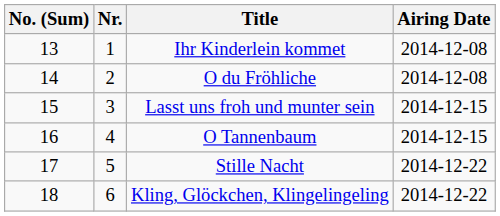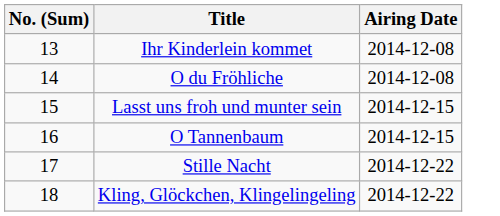- column: Nr. | 1 | 2 | 3 | 4 | 5 | 6
